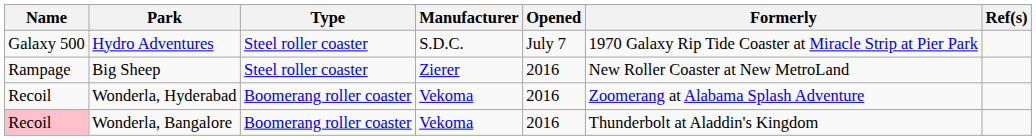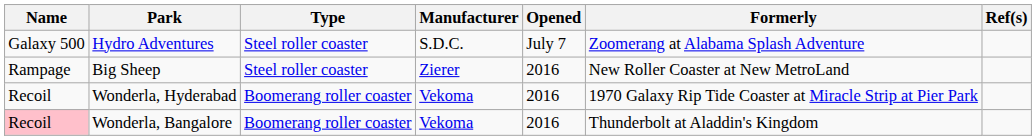Hydro Adventures | Formerly: 1970 Galaxy Rip Tide Coaster at Miracle Strip at Pier Park -> Zoomerang at Alabama Splash Adventure
Wonderla, Hyderabad | Formerly: Zoomerang at Alabama Splash Adventure -> 1970 Galaxy Rip Tide Coaster at Miracle Strip at Pier Park
